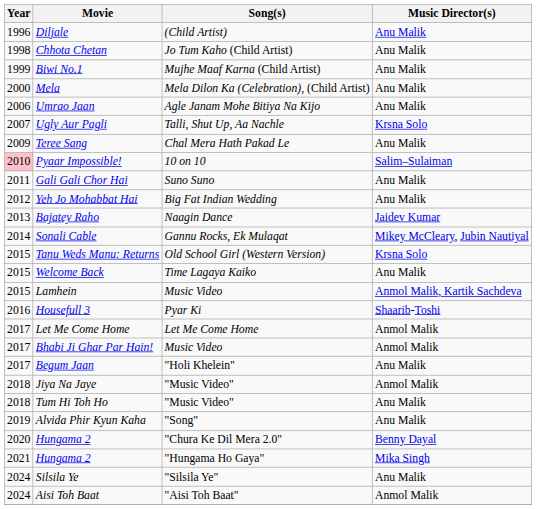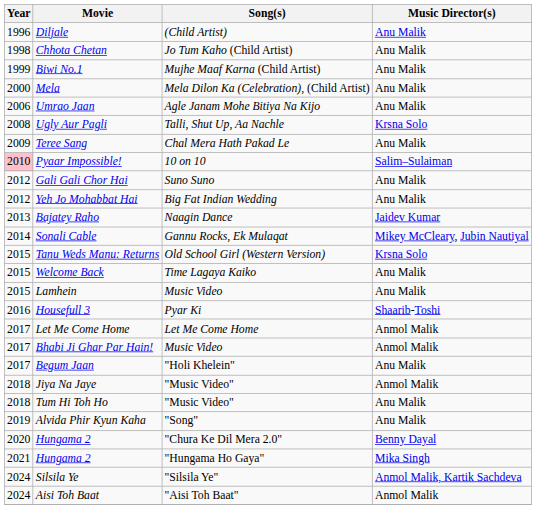Ugly Aur Pagli | Year: 2007 -> 2008
Gali Gali Chor Hai | Year: 2011 -> 2012
Lamhein | Music Director(s): Anmol Malik, Kartik Sachdeva -> Anu Malik
Silsila Ye | Music Director(s): Anu Malik -> Anmol Malik, Kartik Sachdeva
